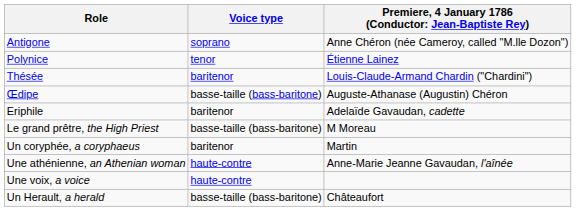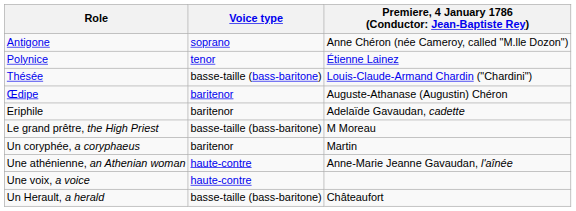Thésée | Voice type: baritenor -> basse-taille (bass-baritone)
Œdipe | Voice type: basse-taille (bass-baritone) -> baritenor
